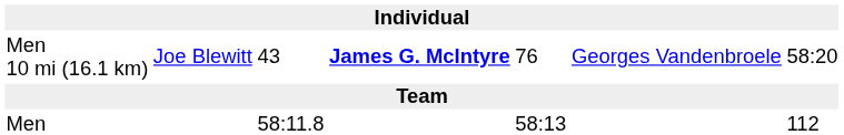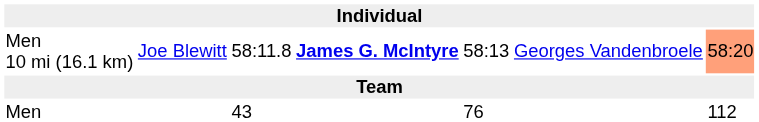Men 10 mi (16.1 km) | column 3: 43 -> 58:11.8
Men 10 mi (16.1 km) | column 5: 76 -> 58:13
Men 10 mi (16.1 km) | column 7: no background -> lightsalmon background
Men | column 3: 58:11.8 -> 43
Men | column 5: 58:13 -> 76
